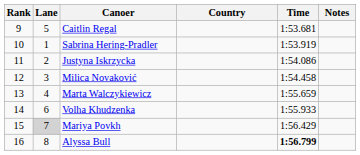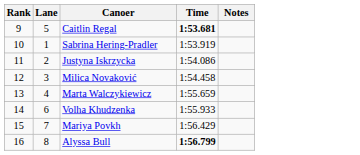- column: Country
Caitlin Regal | Time: normal -> bold
Mariya Povkh | Lane: lightgrey background -> no background
